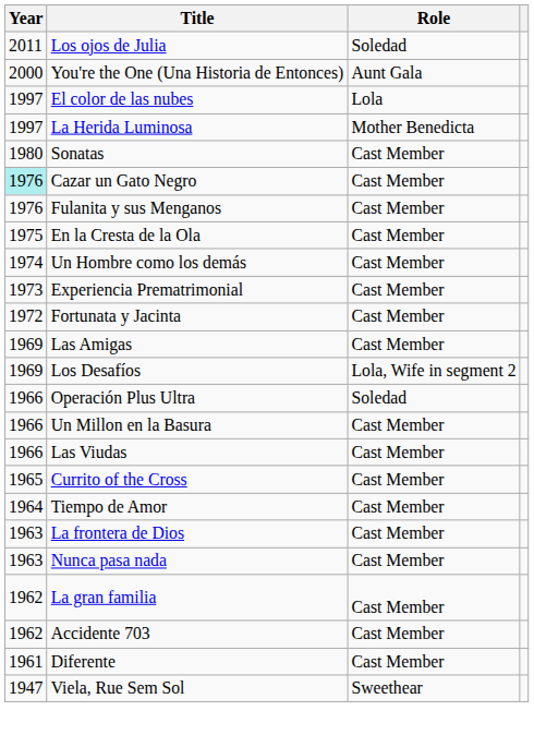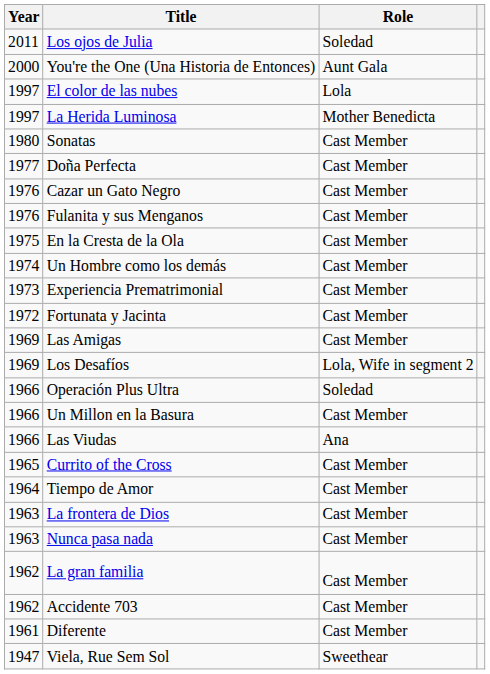+ row: 1977 | Doña Perfecta | Cast Member
Cazar un Gato Negro | Year: paleturquoise background -> no background
Las Viudas | Role: Cast Member -> Ana
